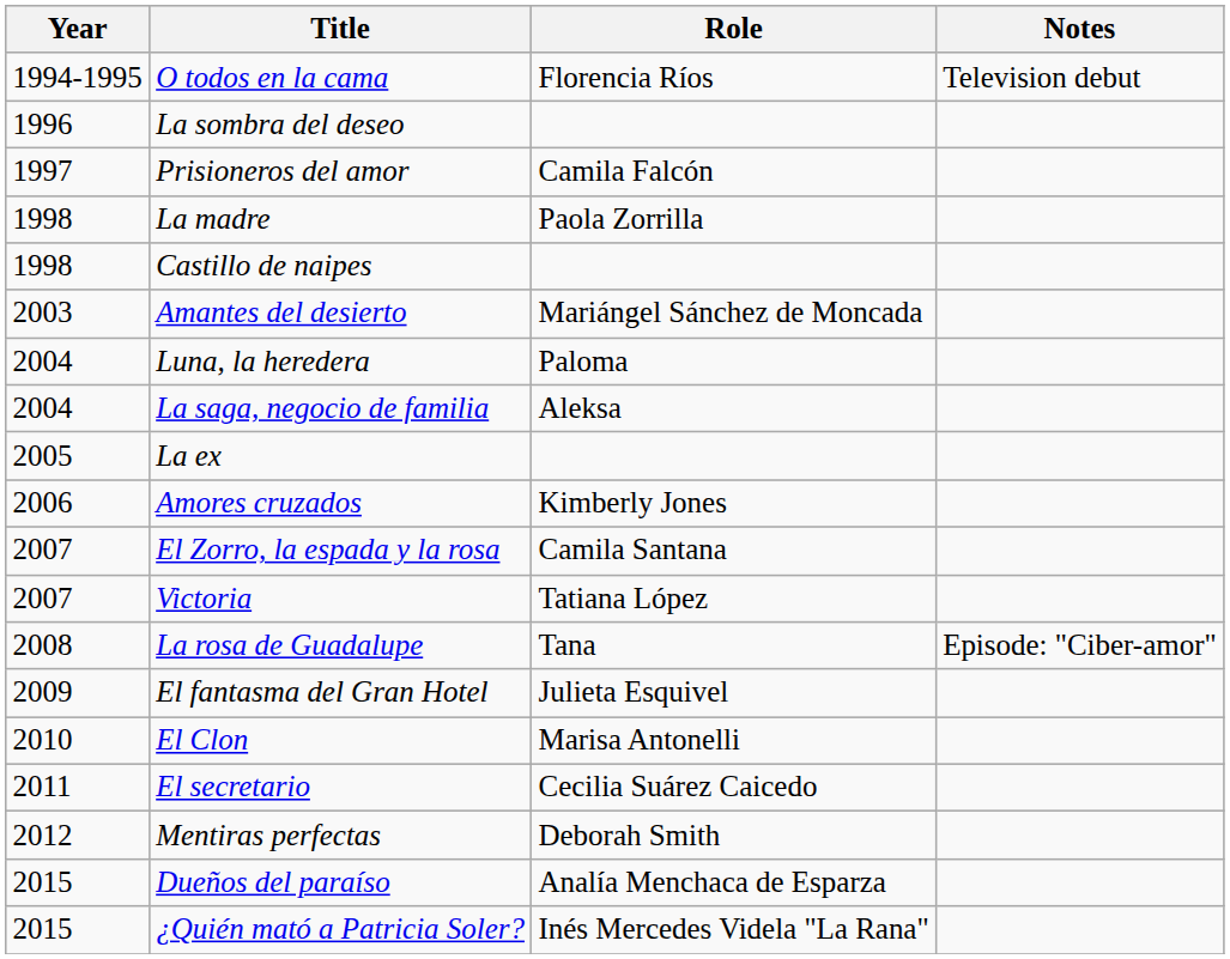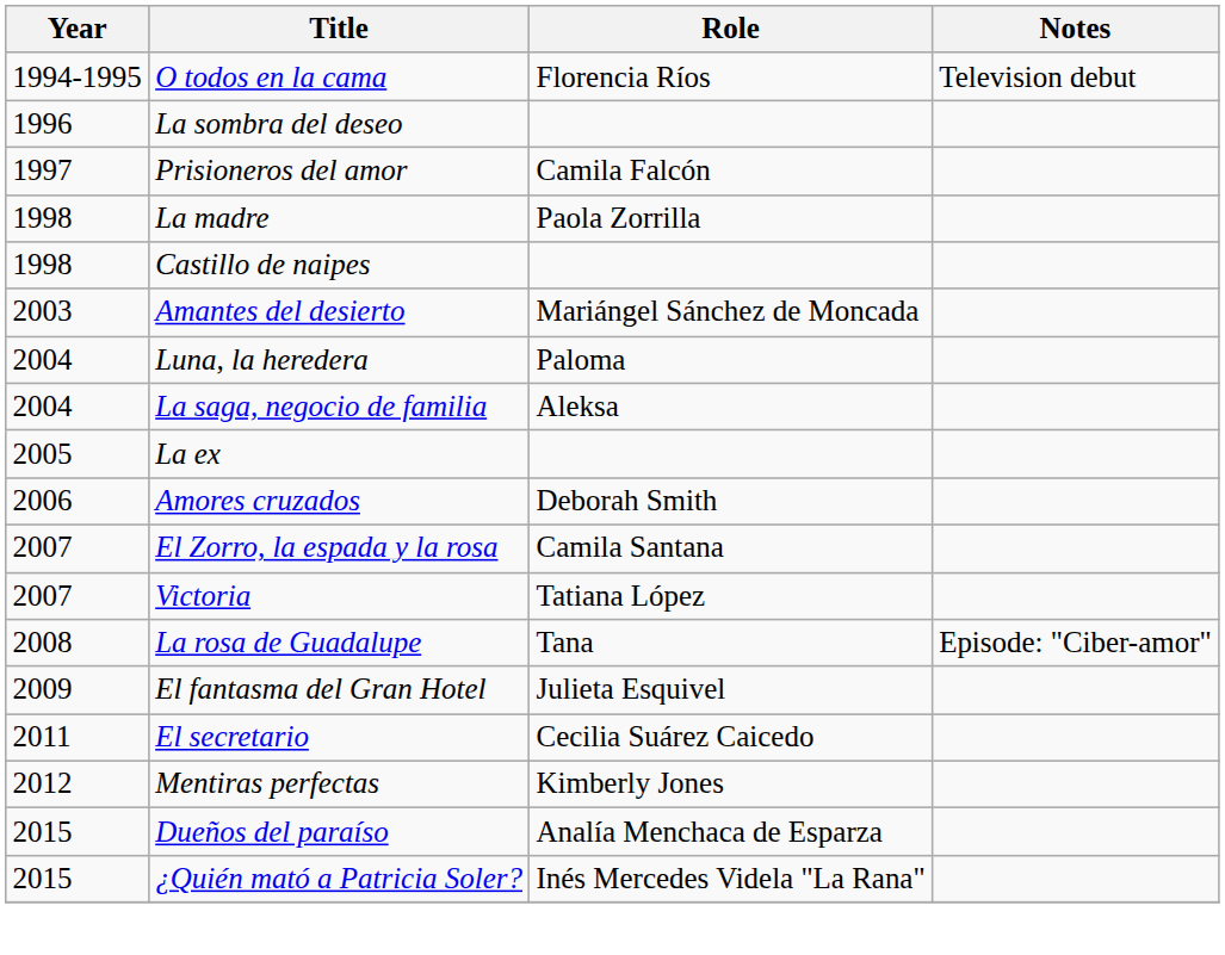Amores cruzados | Role: Kimberly Jones -> Deborah Smith
- row: 2010 | El Clon | Marisa Antonelli
Mentiras perfectas | Role: Deborah Smith -> Kimberly Jones
